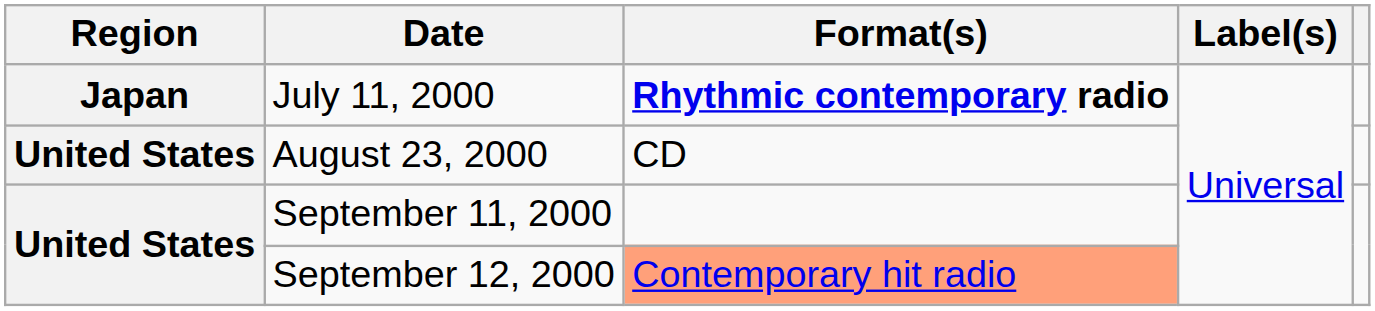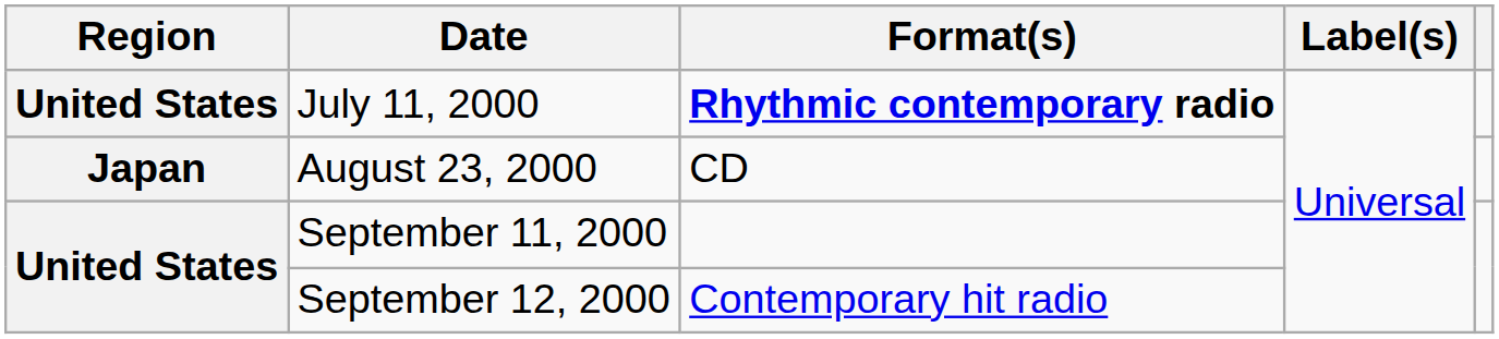July 11, 2000 | Region: Japan -> United States
August 23, 2000 | Region: United States -> Japan
September 12, 2000 | Format(s): lightsalmon background -> no background
